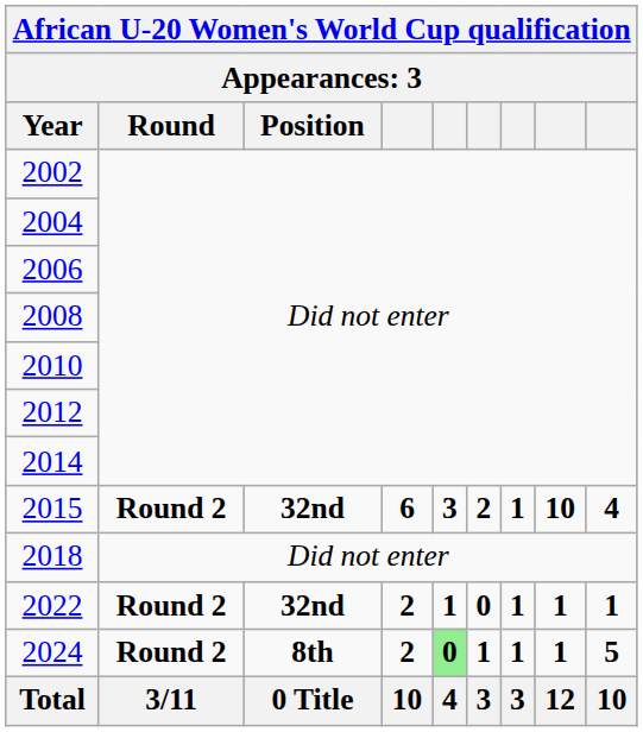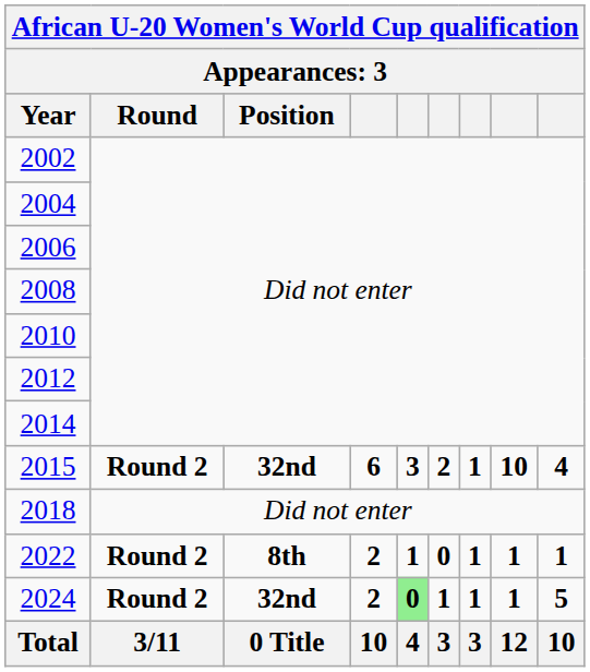2022 | Position: 32nd -> 8th
2024 | Position: 8th -> 32nd
